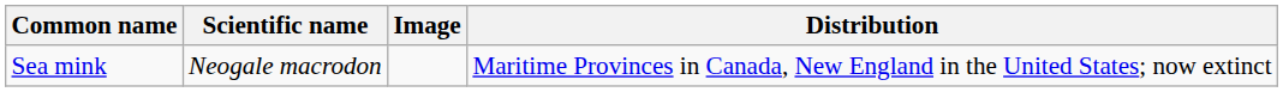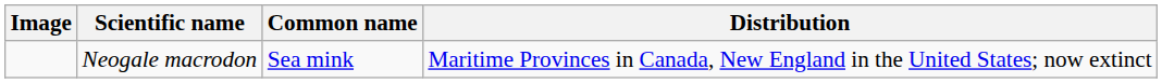columns swapped: Image <-> Common name
